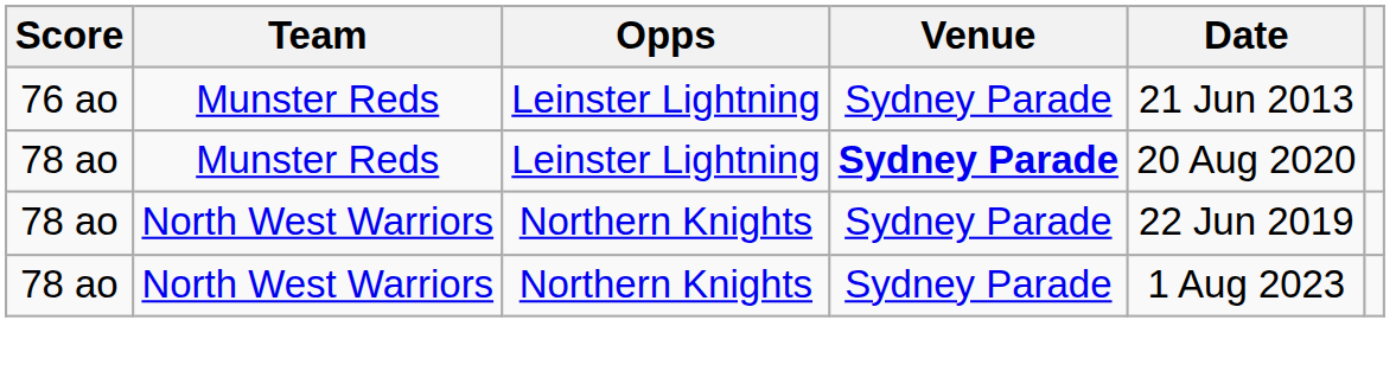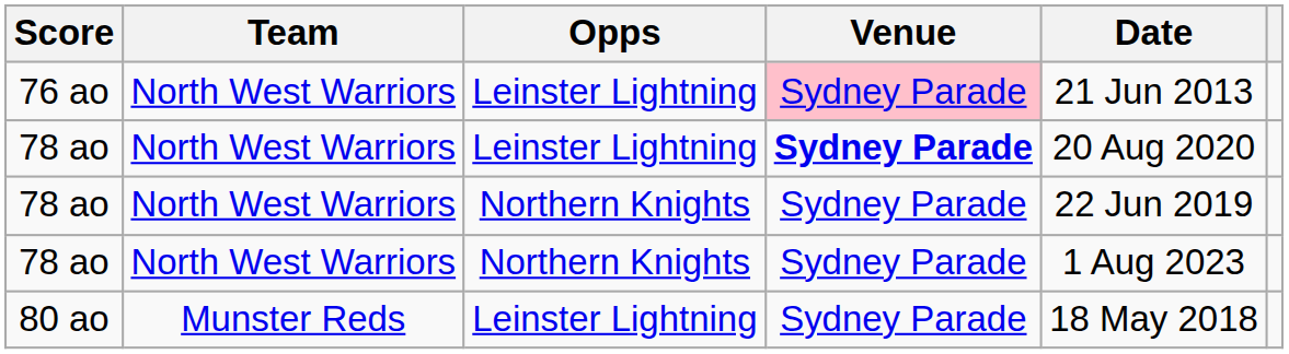76 ao | Team: Munster Reds -> North West Warriors
76 ao | Venue: no background -> pink background
78 ao / Leinster Lightning | Team: Munster Reds -> North West Warriors
+ row: 80 ao | Munster Reds | Leinster Lightning | Sydney Parade | 18 May 2018
